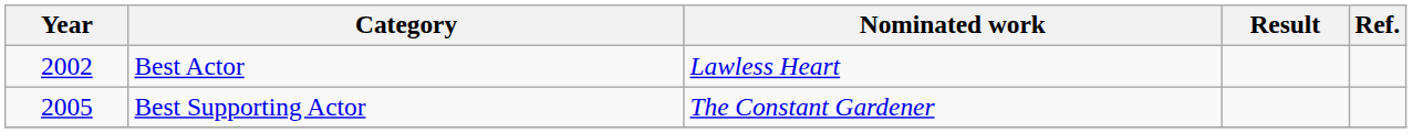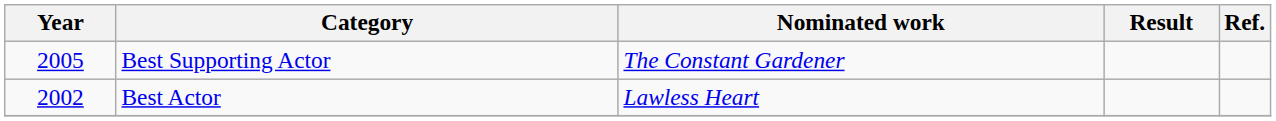rows swapped: Best Actor <-> Best Supporting Actor
